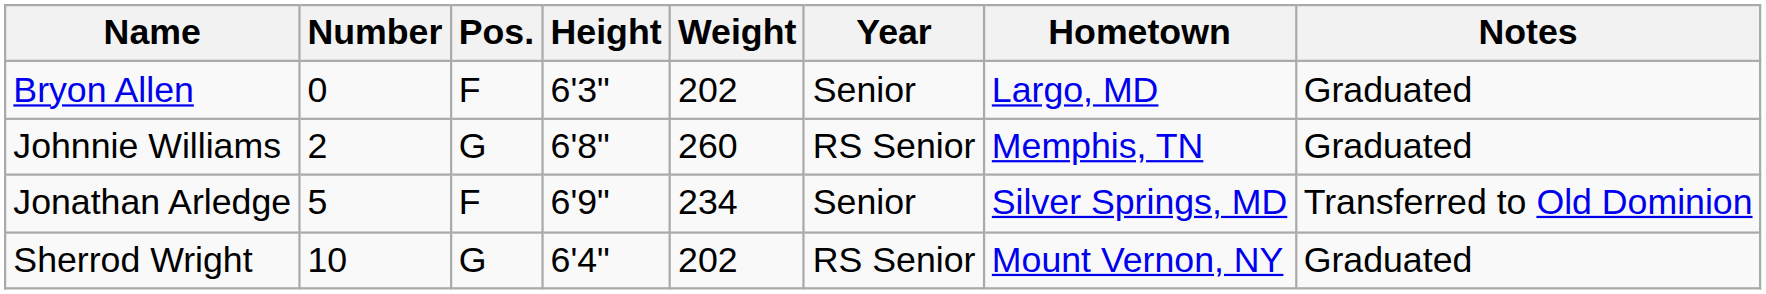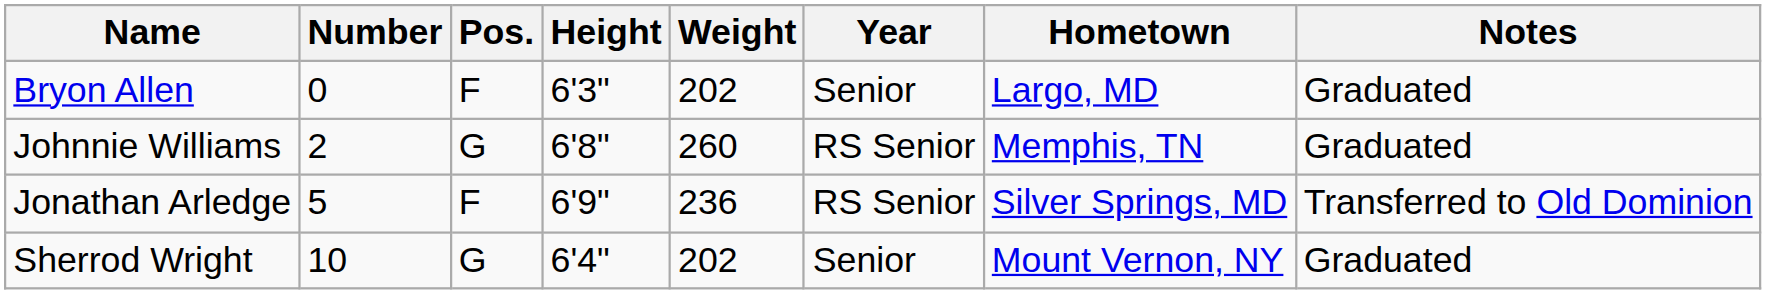Jonathan Arledge | Weight: 234 -> 236
Jonathan Arledge | Year: Senior -> RS Senior
Sherrod Wright | Year: RS Senior -> Senior
